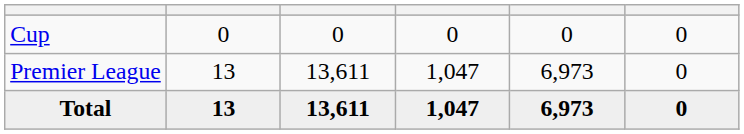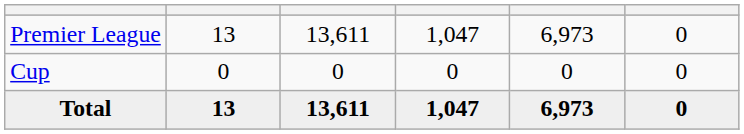rows swapped: Premier League <-> Cup
